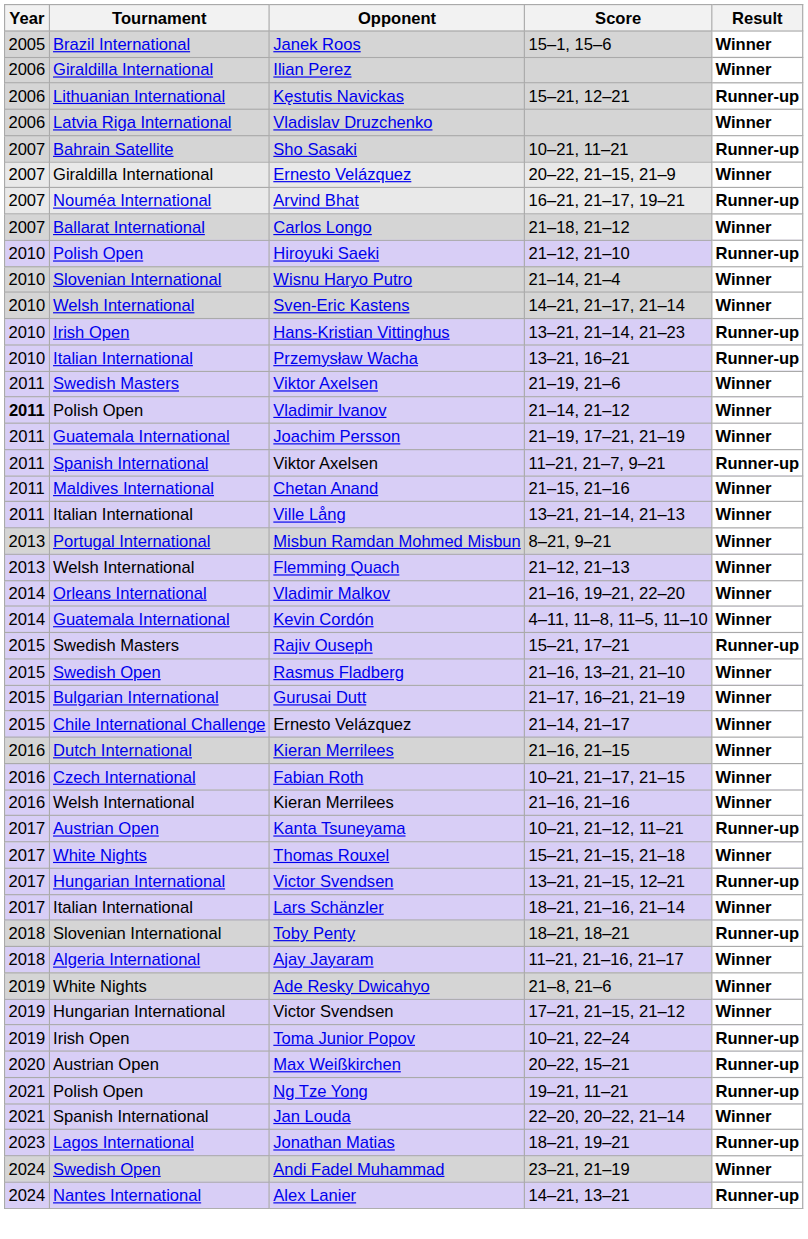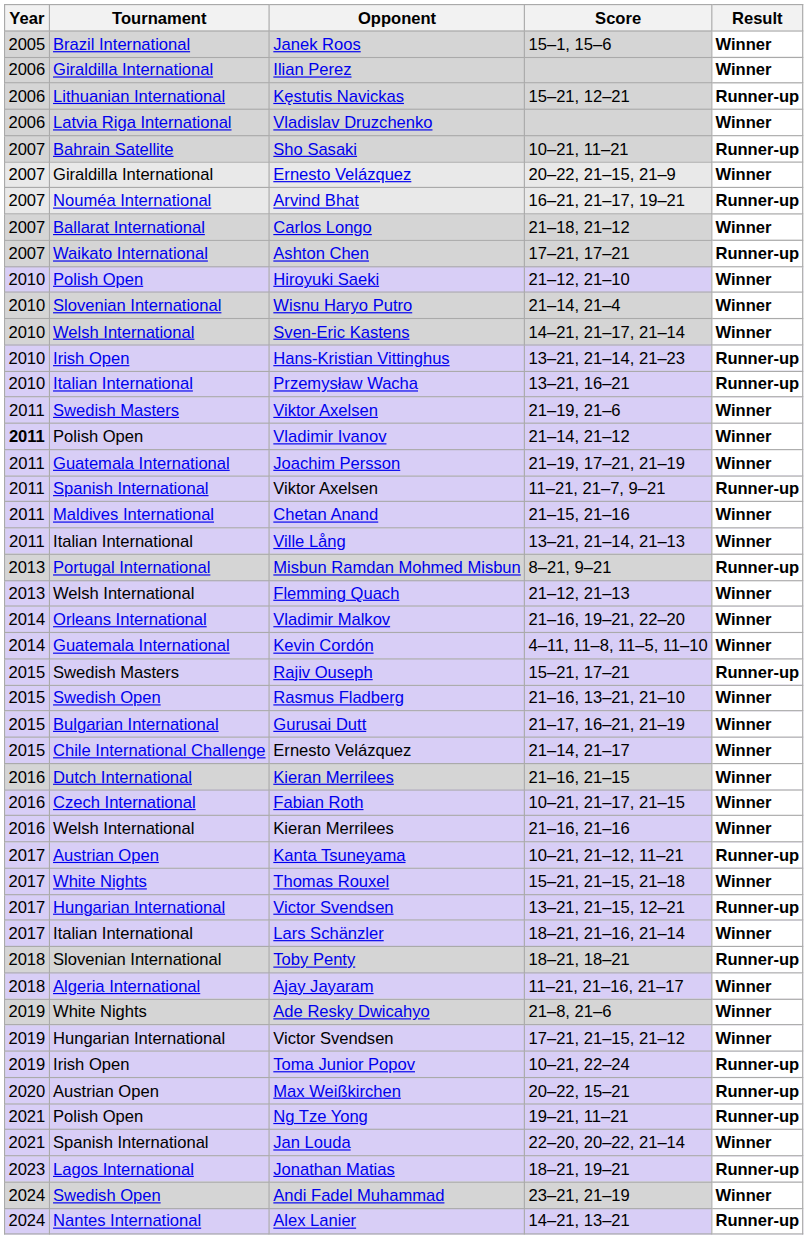+ row: 2007 | Waikato International | Ashton Chen | 17–21, 17–21 | Runner-up
Hiroyuki Saeki | Result: Runner-up -> Winner
Misbun Ramdan Mohmed Misbun | Result: Winner -> Runner-up
